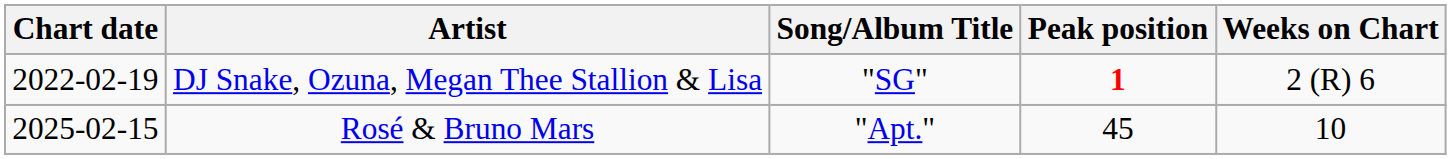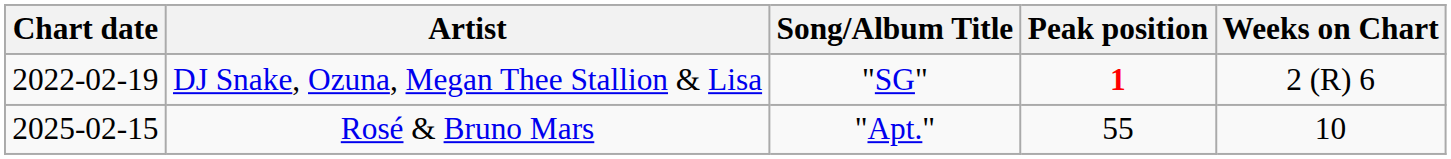Rosé & Bruno Mars | Peak position: 45 -> 55
